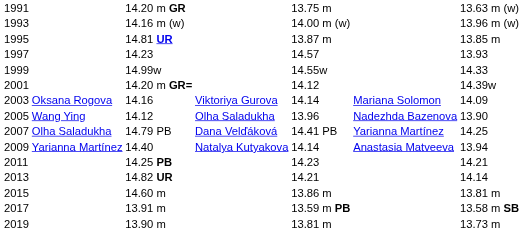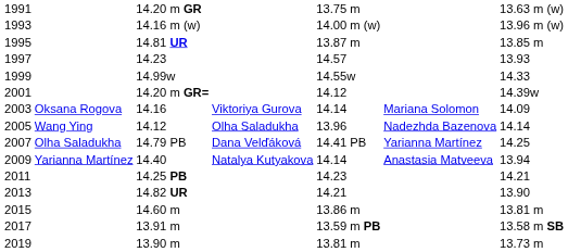2005 | column 7: 13.90 -> 14.14
2013 | column 7: 14.14 -> 13.90
